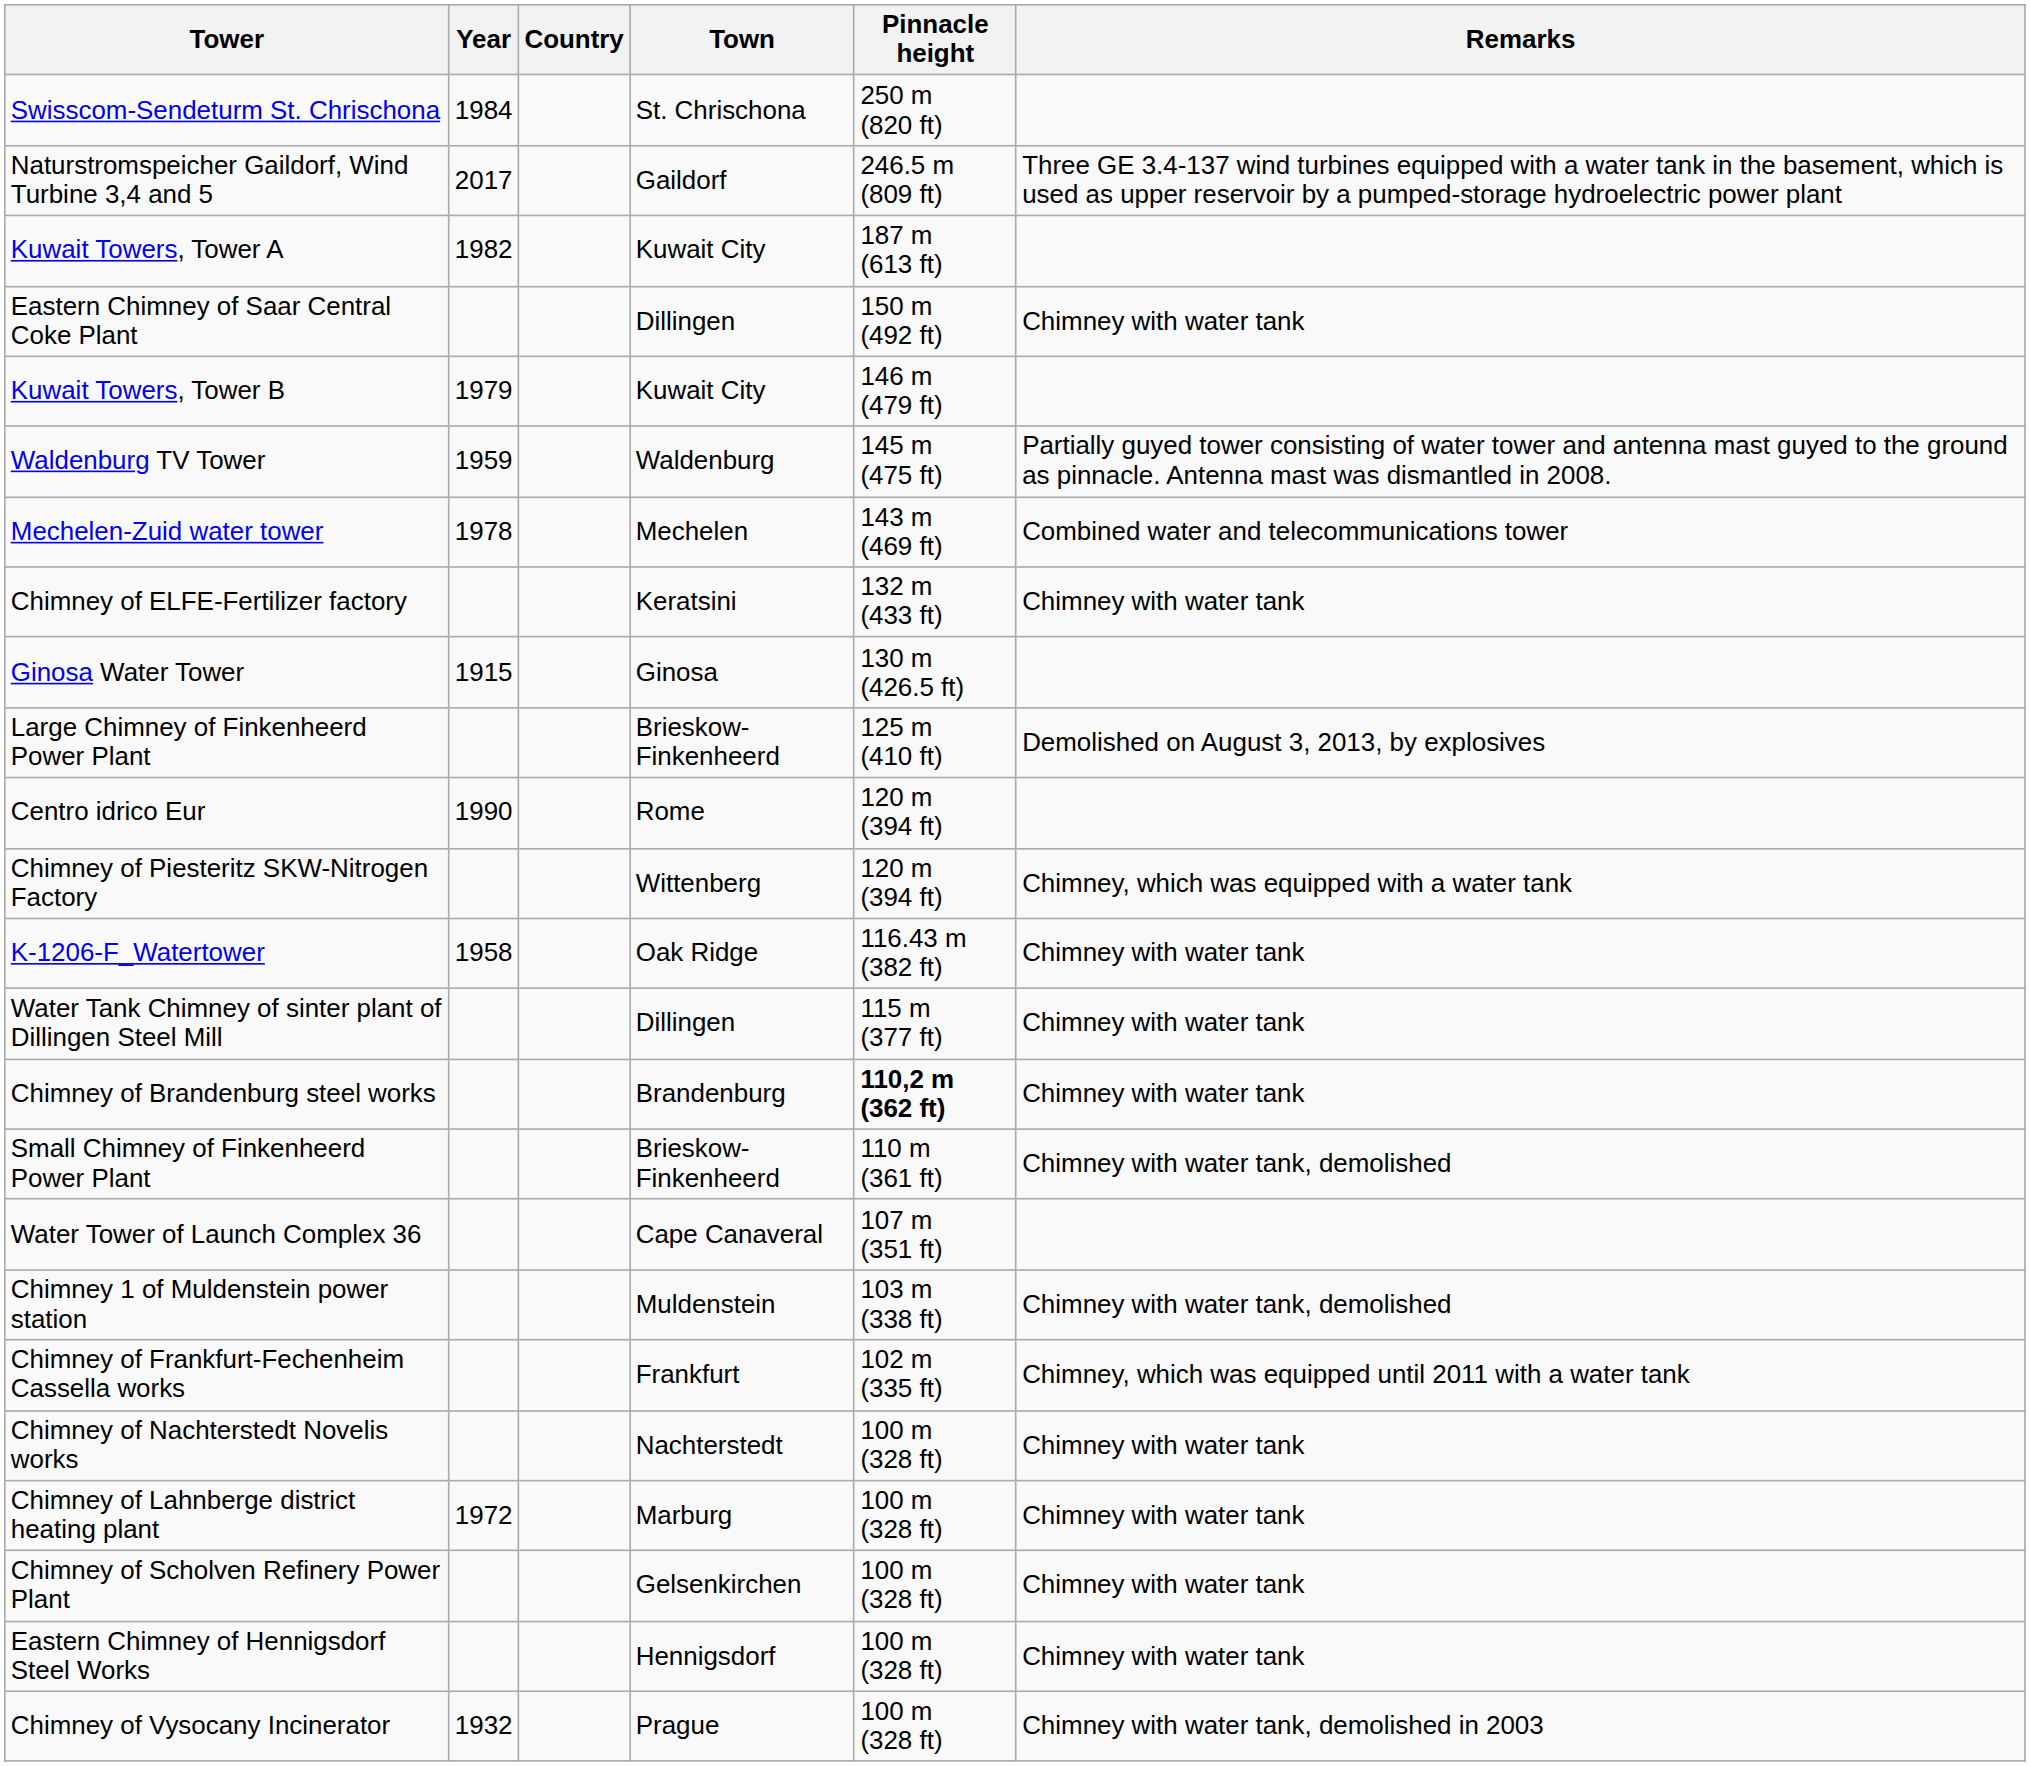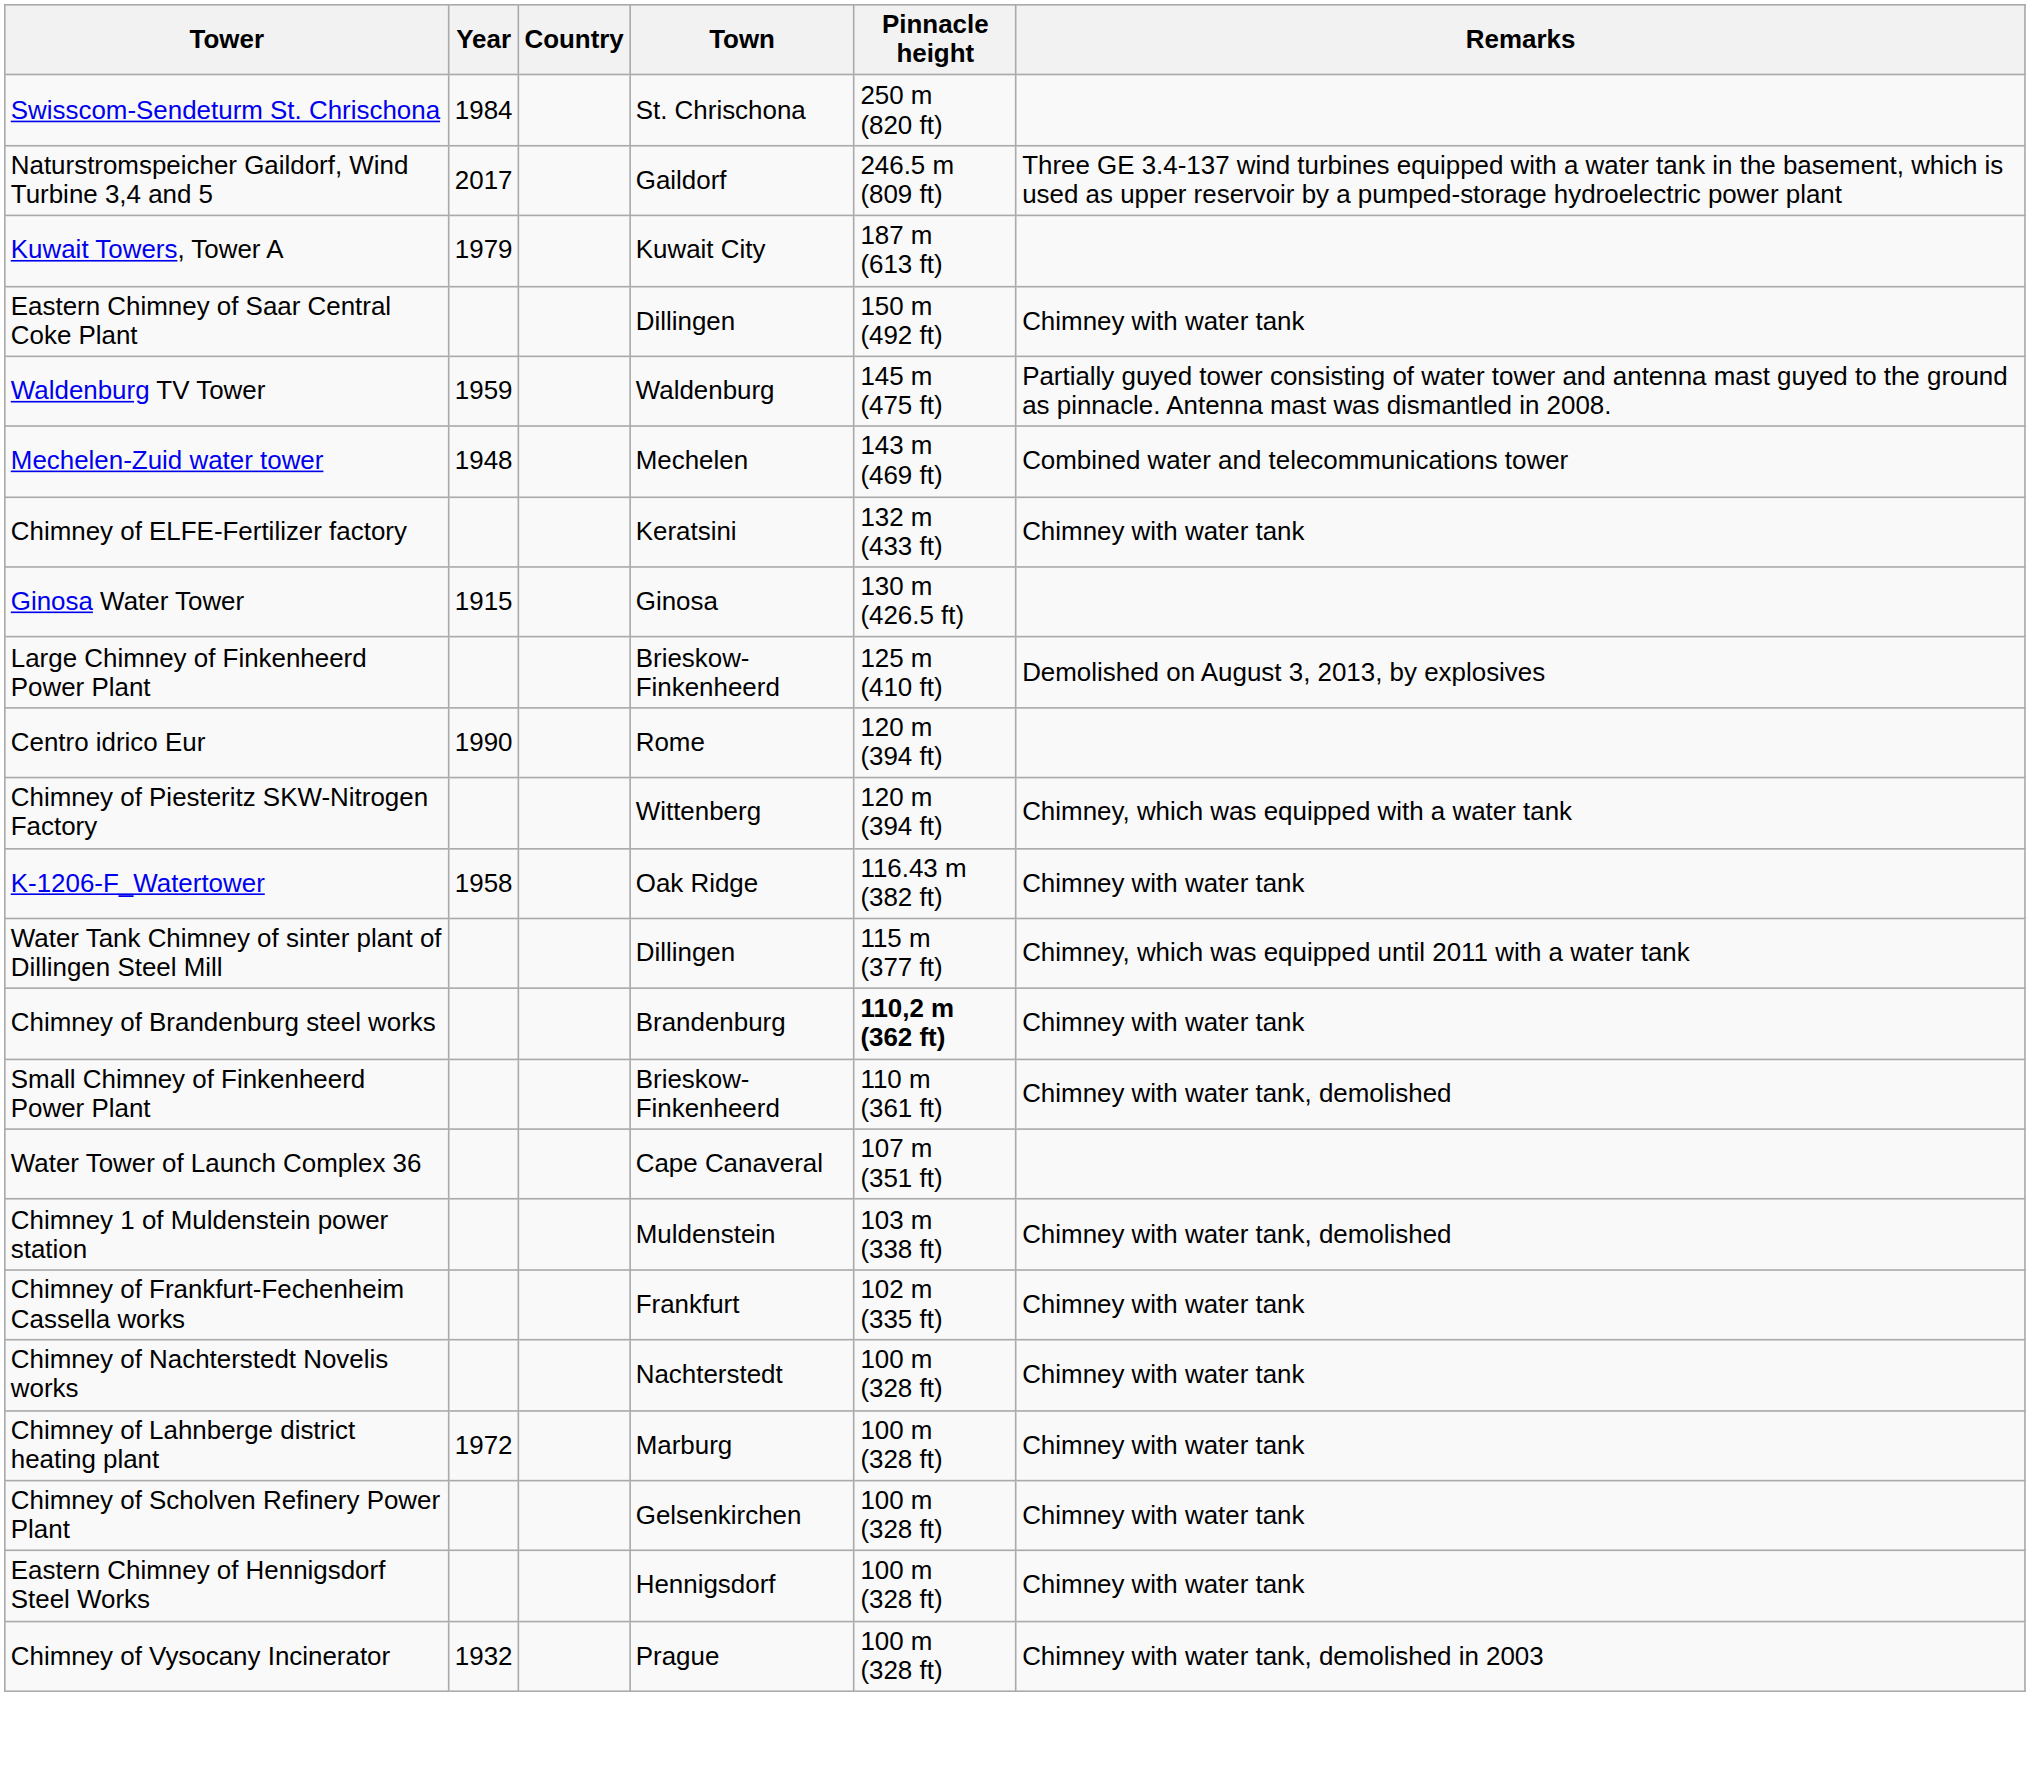Kuwait Towers, Tower A | Year: 1982 -> 1979
- row: Kuwait Towers, Tower B | 1979 | Kuwait City | 146 m (479 ft)
Mechelen-Zuid water tower | Year: 1978 -> 1948
Water Tank Chimney of sinter plant of Dillingen Steel Mill | Remarks: Chimney with water tank -> Chimney, which was equipped until 2011 with a water tank
Chimney of Frankfurt-Fechenheim Cassella works | Remarks: Chimney, which was equipped until 2011 with a water tank -> Chimney with water tank
